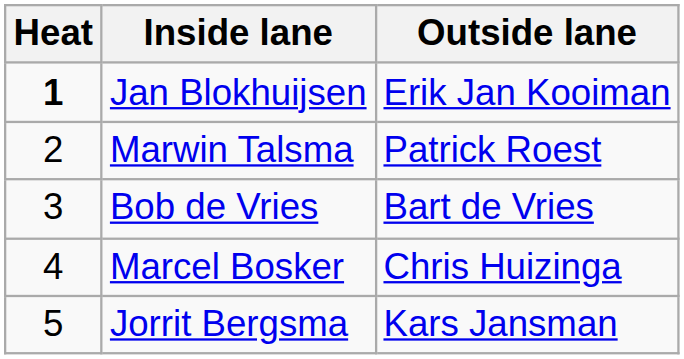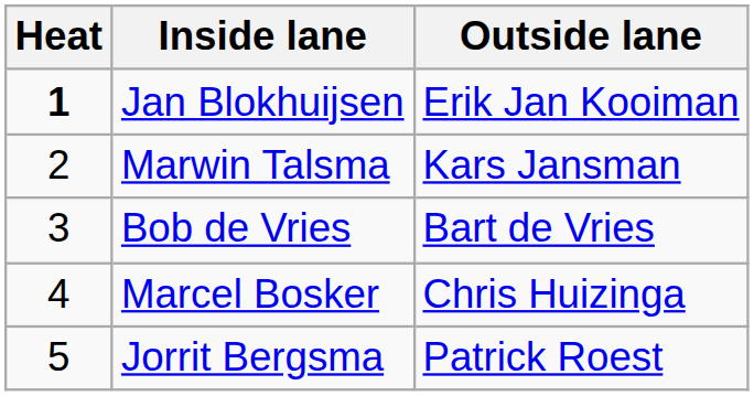Marwin Talsma | Outside lane: Patrick Roest -> Kars Jansman
Jorrit Bergsma | Outside lane: Kars Jansman -> Patrick Roest
